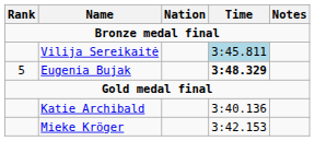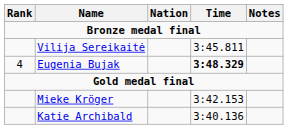Vilija Sereikaitė | Time: lightblue background -> no background
Eugenia Bujak | Rank: 5 -> 4
rows swapped: Katie Archibald <-> Mieke Kröger
